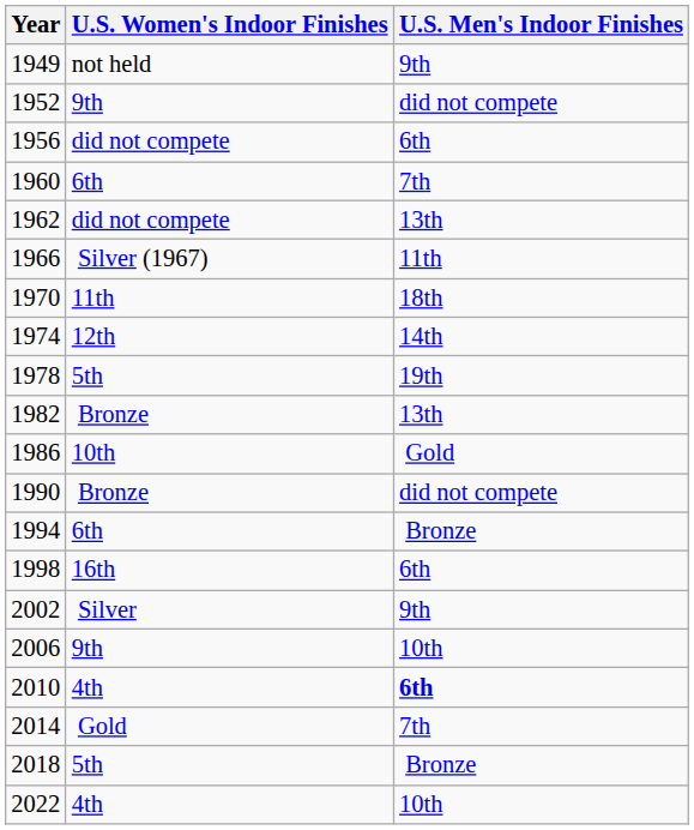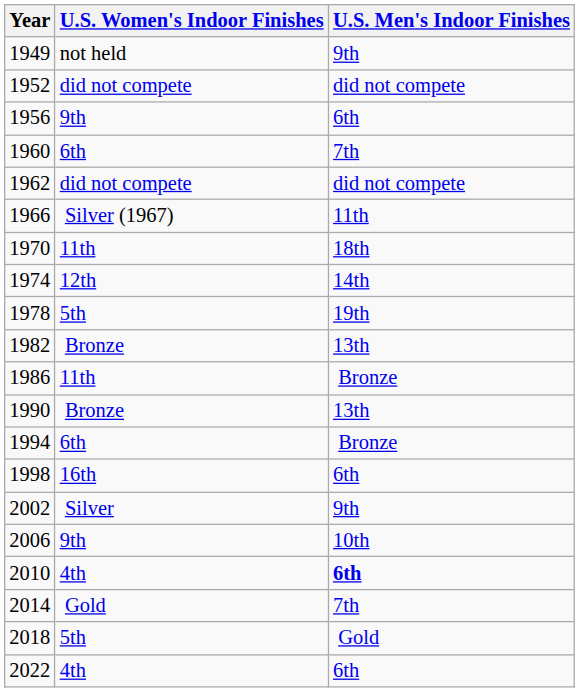1952 | U.S. Women's Indoor Finishes: 9th -> did not compete
1956 | U.S. Women's Indoor Finishes: did not compete -> 9th
1962 | U.S. Men's Indoor Finishes: 13th -> did not compete
1986 | U.S. Women's Indoor Finishes: 10th -> 11th
1986 | U.S. Men's Indoor Finishes: Gold -> Bronze
1990 | U.S. Men's Indoor Finishes: did not compete -> 13th
2018 | U.S. Men's Indoor Finishes: Bronze -> Gold
2022 | U.S. Men's Indoor Finishes: 10th -> 6th
